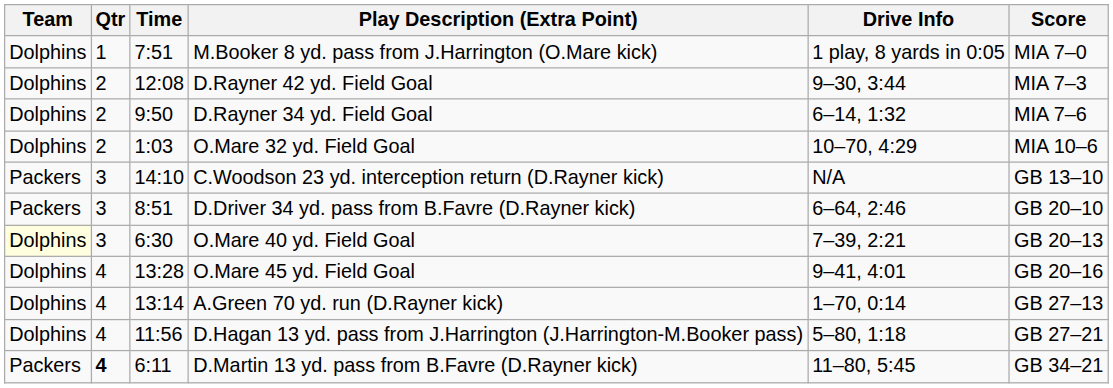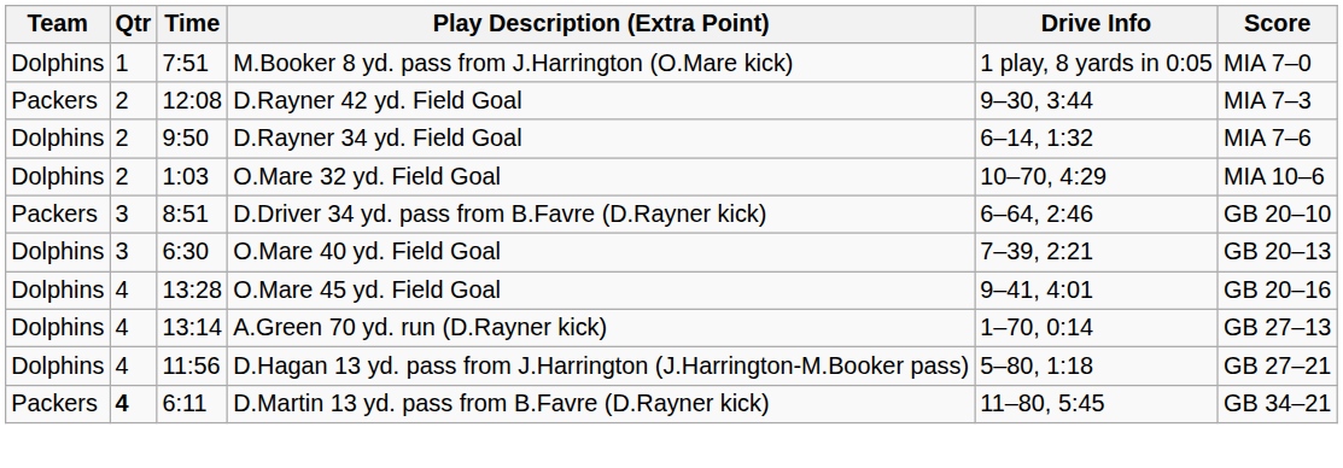D.Rayner 42 yd. Field Goal | Team: Dolphins -> Packers
- row: Packers | 3 | 14:10 | C.Woodson 23 yd. interception return (D.Rayner kick) | N/A | GB 13–10
O.Mare 40 yd. Field Goal | Team: lightyellow background -> no background
